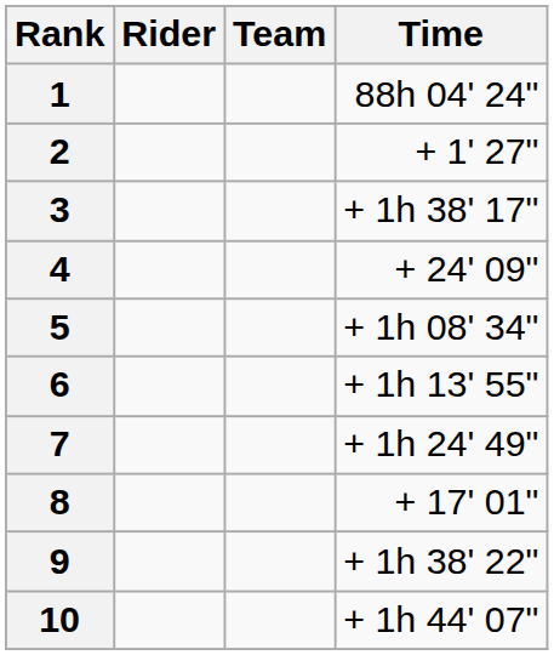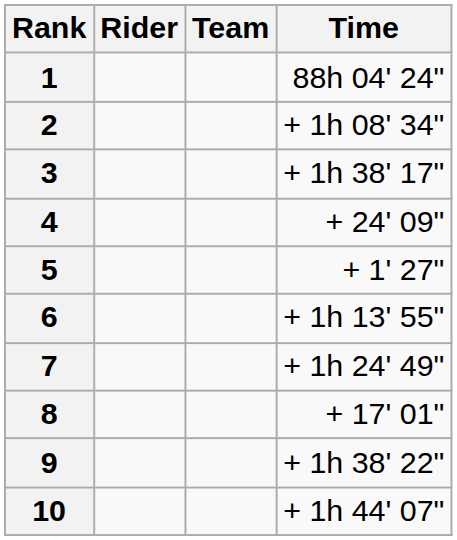2 | Time: + 1' 27" -> + 1h 08' 34"
5 | Time: + 1h 08' 34" -> + 1' 27"
